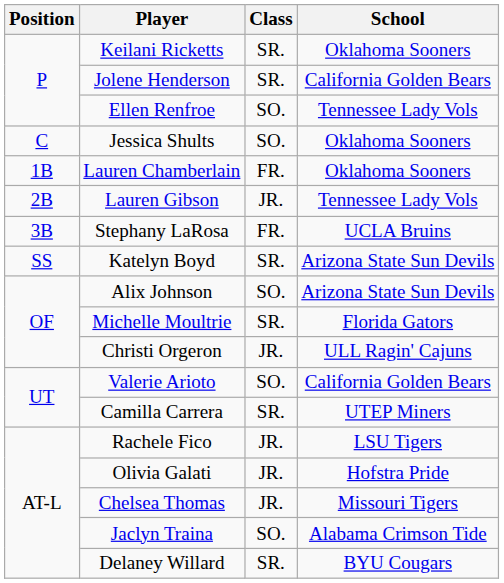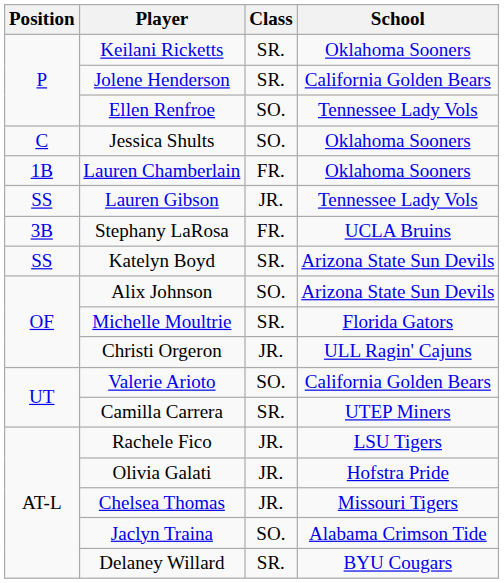Lauren Gibson | Position: 2B -> SS
